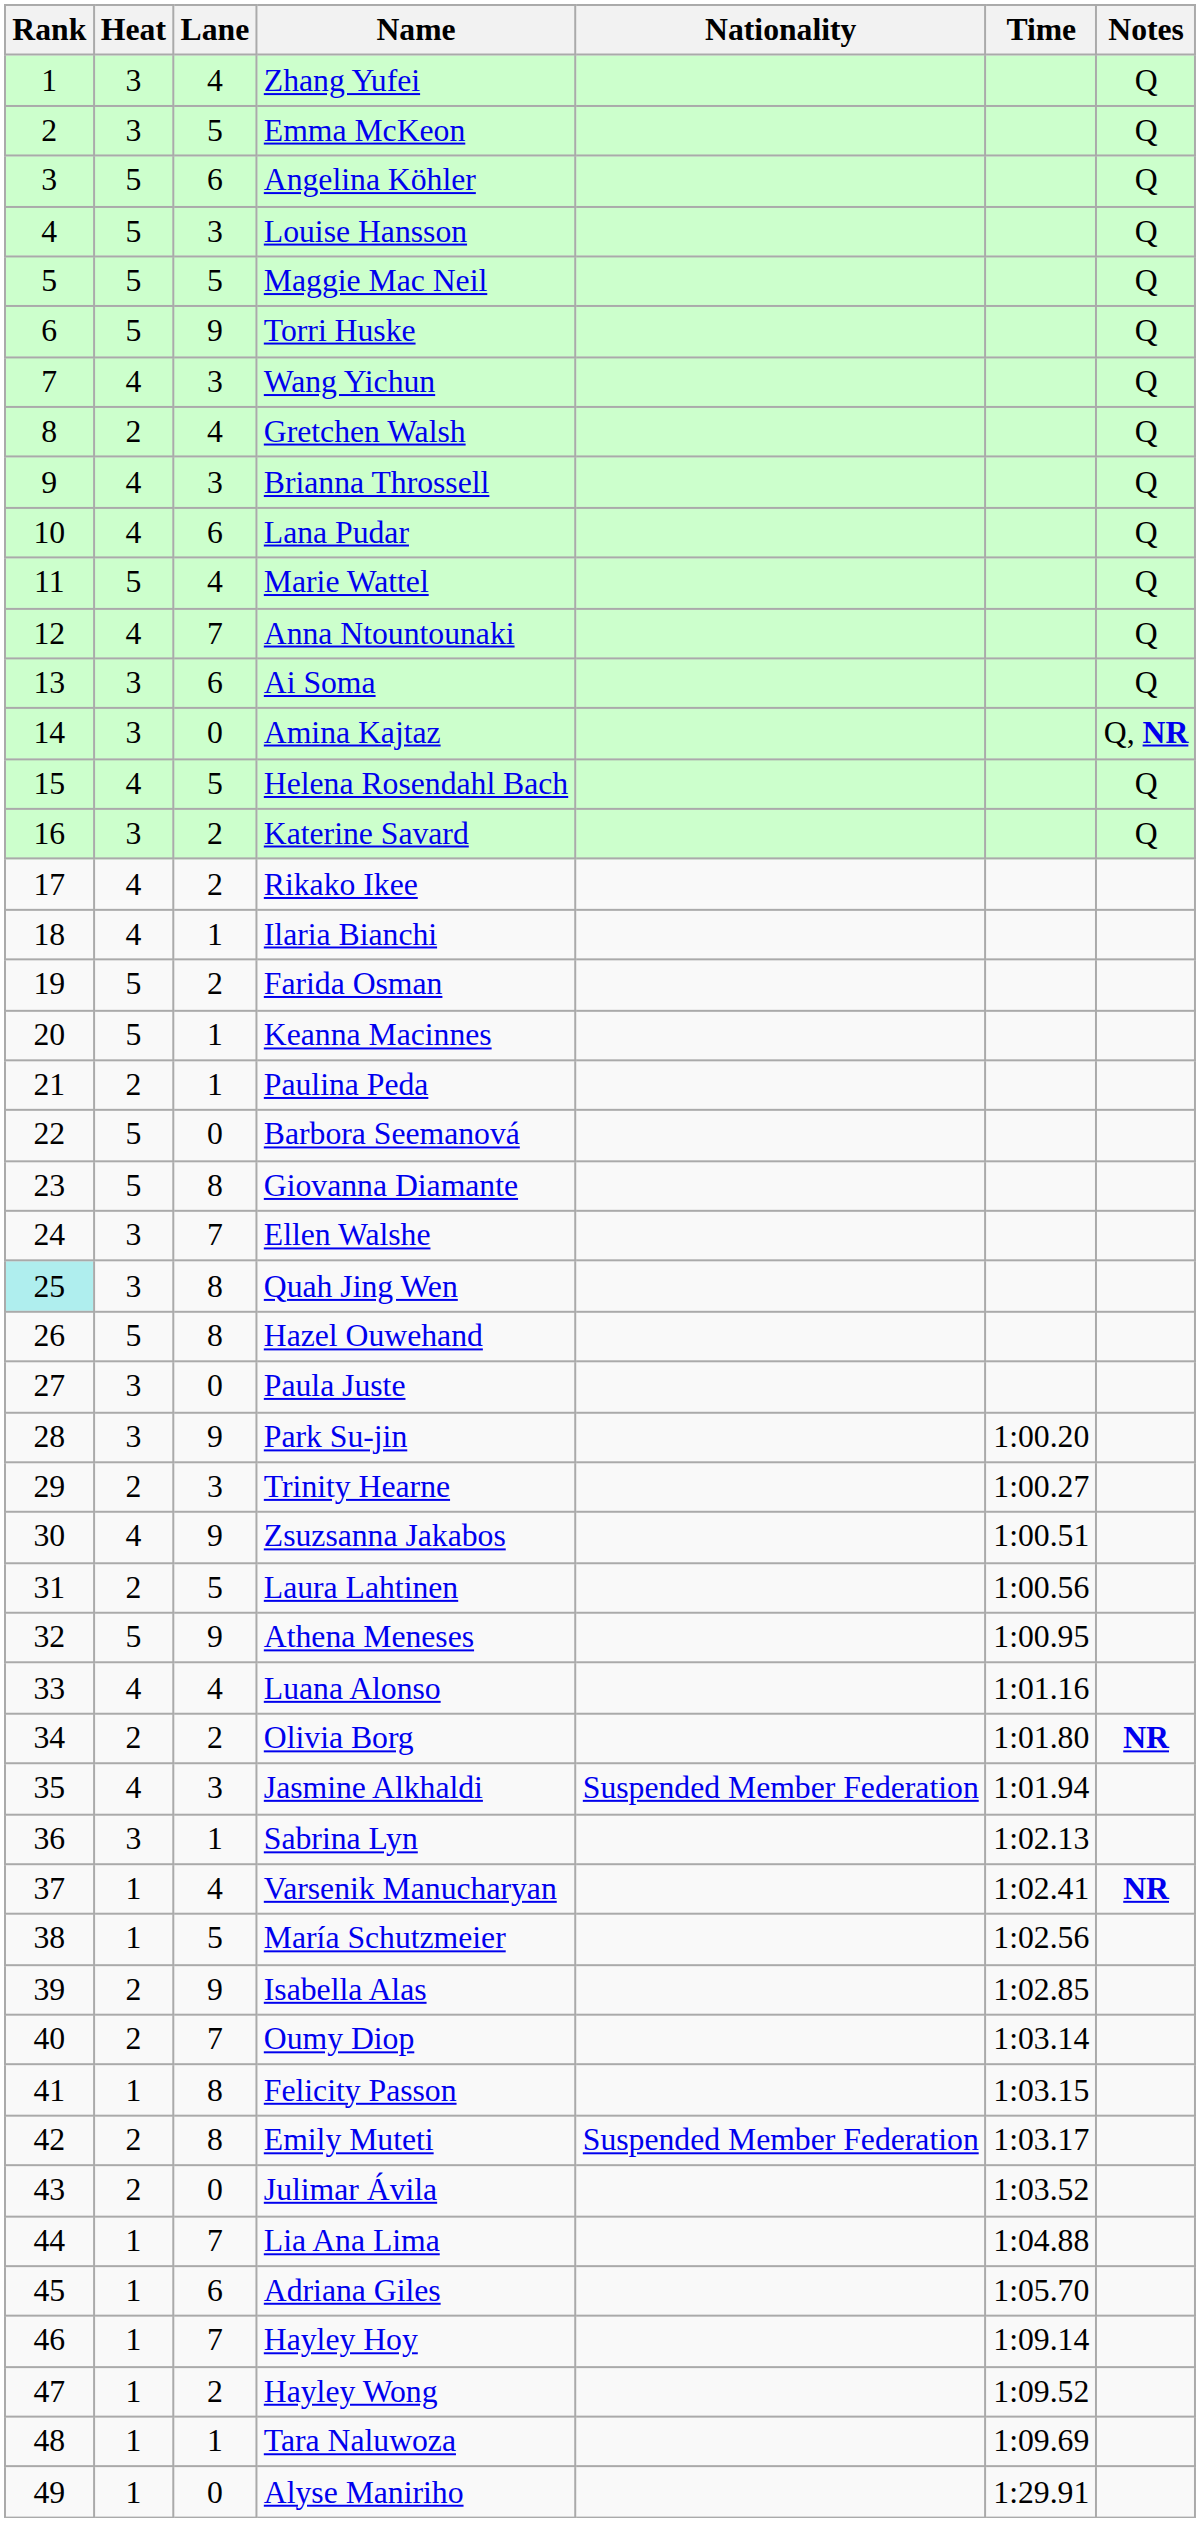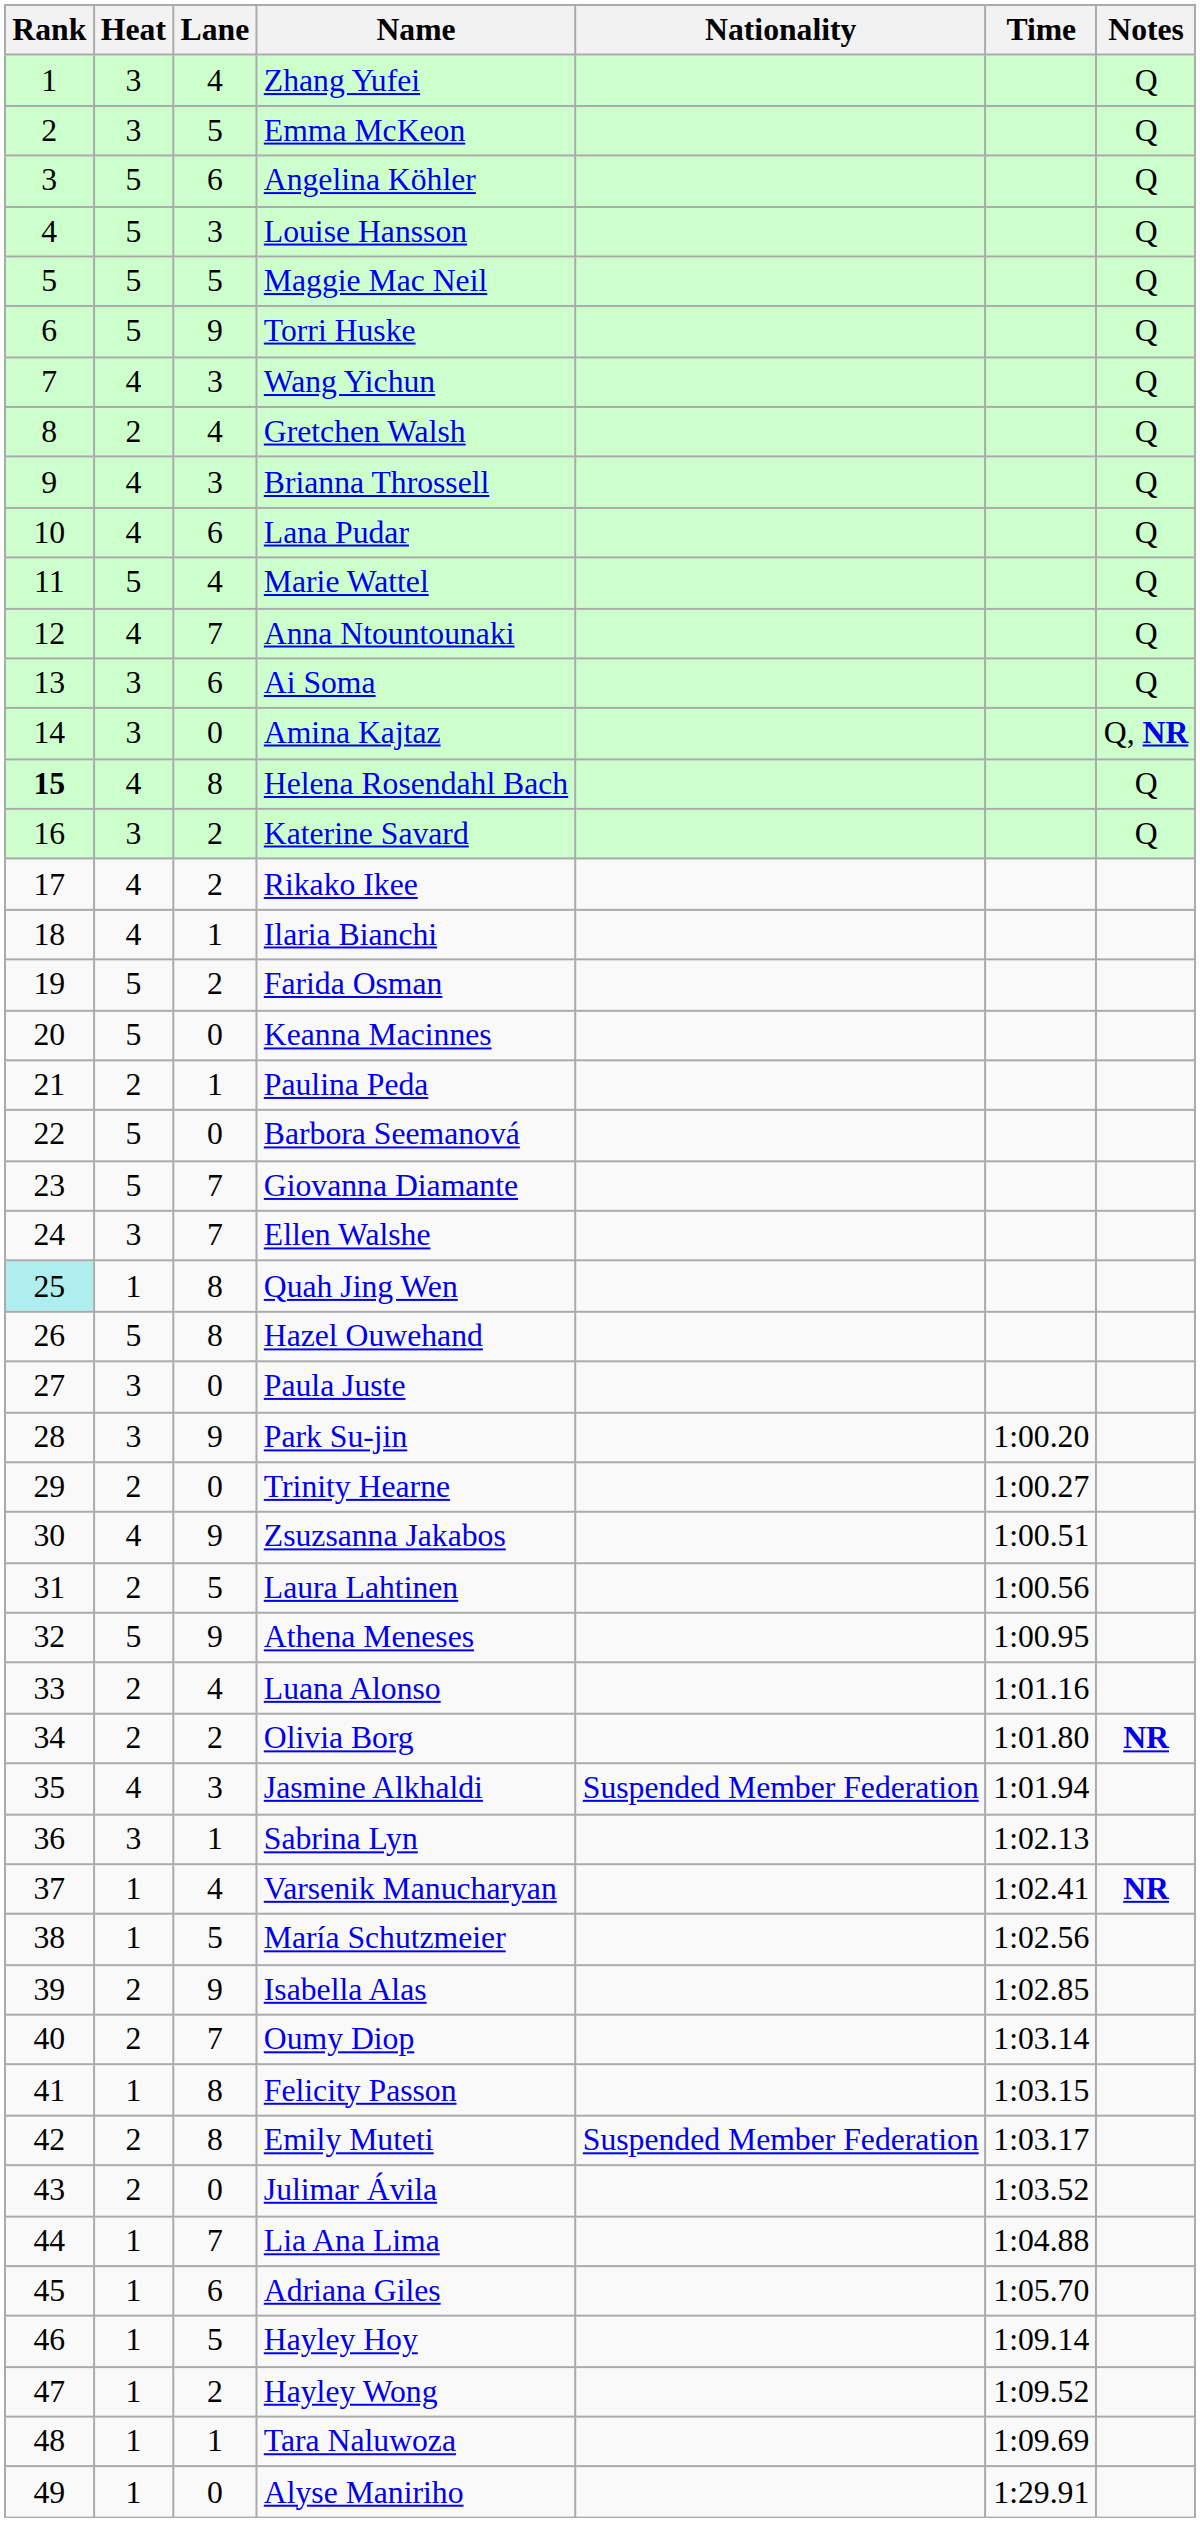Helena Rosendahl Bach | Rank: normal -> bold
Helena Rosendahl Bach | Lane: 5 -> 8
Keanna Macinnes | Lane: 1 -> 0
Giovanna Diamante | Lane: 8 -> 7
Quah Jing Wen | Heat: 3 -> 1
Trinity Hearne | Lane: 3 -> 0
Luana Alonso | Heat: 4 -> 2
Hayley Hoy | Lane: 7 -> 5
